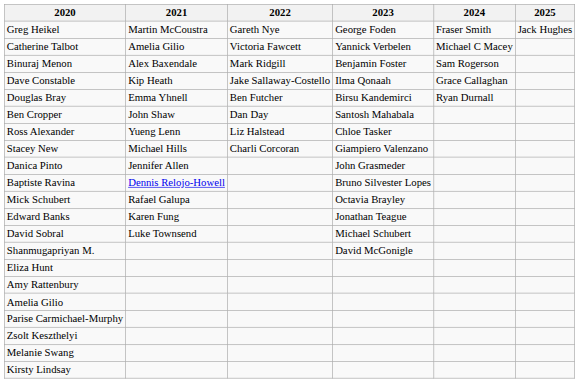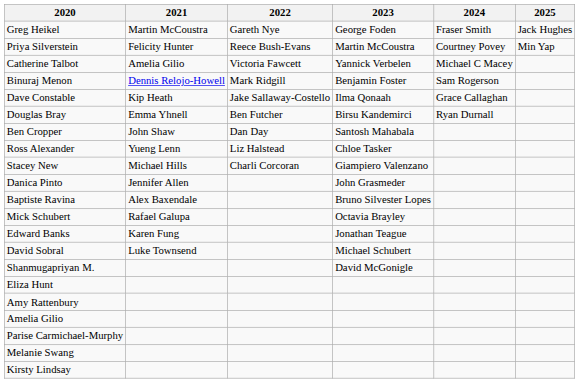+ row: Priya Silverstein | Felicity Hunter | Reece Bush-Evans | Martin McCoustra | Courtney Povey | Min Yap
Binuraj Menon | 2021: Alex Baxendale -> Dennis Relojo-Howell
Baptiste Ravina | 2021: Dennis Relojo-Howell -> Alex Baxendale
- row: Zsolt Keszthelyi
